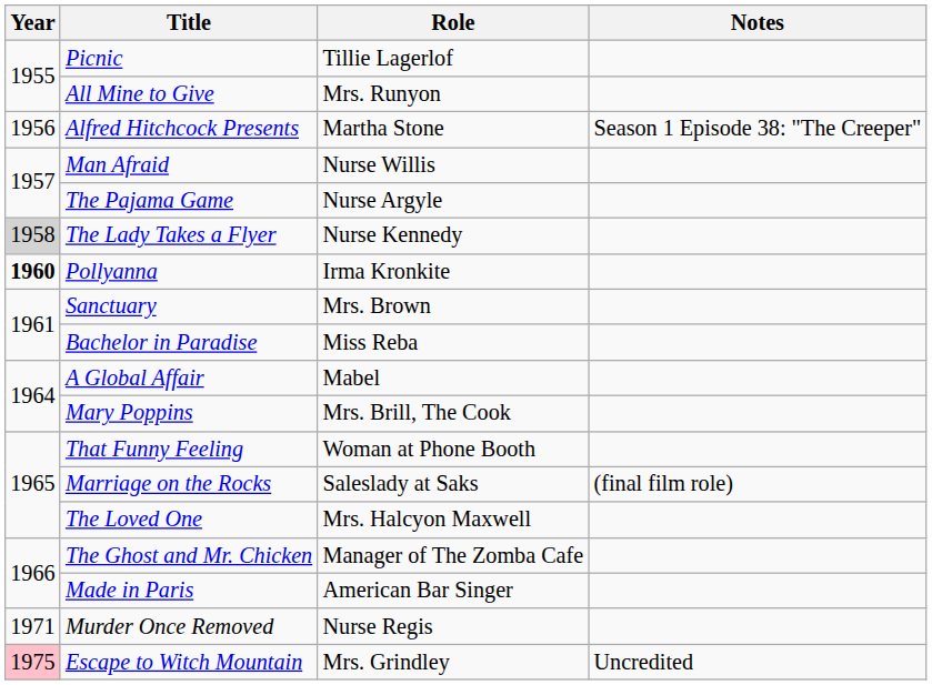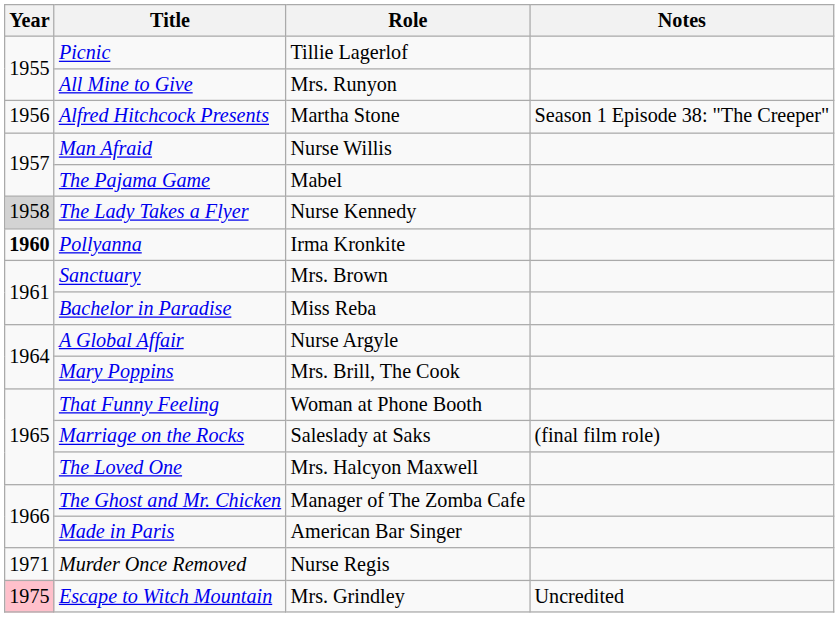The Pajama Game | Role: Nurse Argyle -> Mabel
A Global Affair | Role: Mabel -> Nurse Argyle
